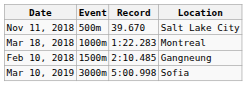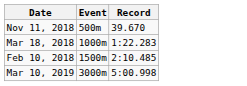- column: Location | Salt Lake City | Montreal | Gangneung | Sofia
